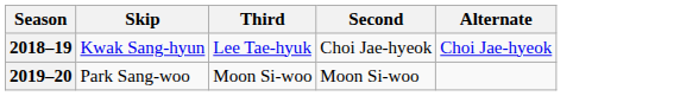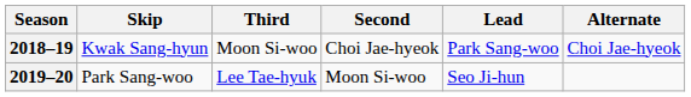+ column: Lead | Park Sang-woo | Seo Ji-hun
2018–19 | Third: Lee Tae-hyuk -> Moon Si-woo
2019–20 | Third: Moon Si-woo -> Lee Tae-hyuk
